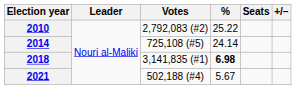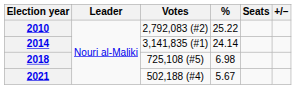2014 | Votes: 725,108 (#5) -> 3,141,835 (#1)
2018 | Votes: 3,141,835 (#1) -> 725,108 (#5)
2018 | %: bold -> normal
